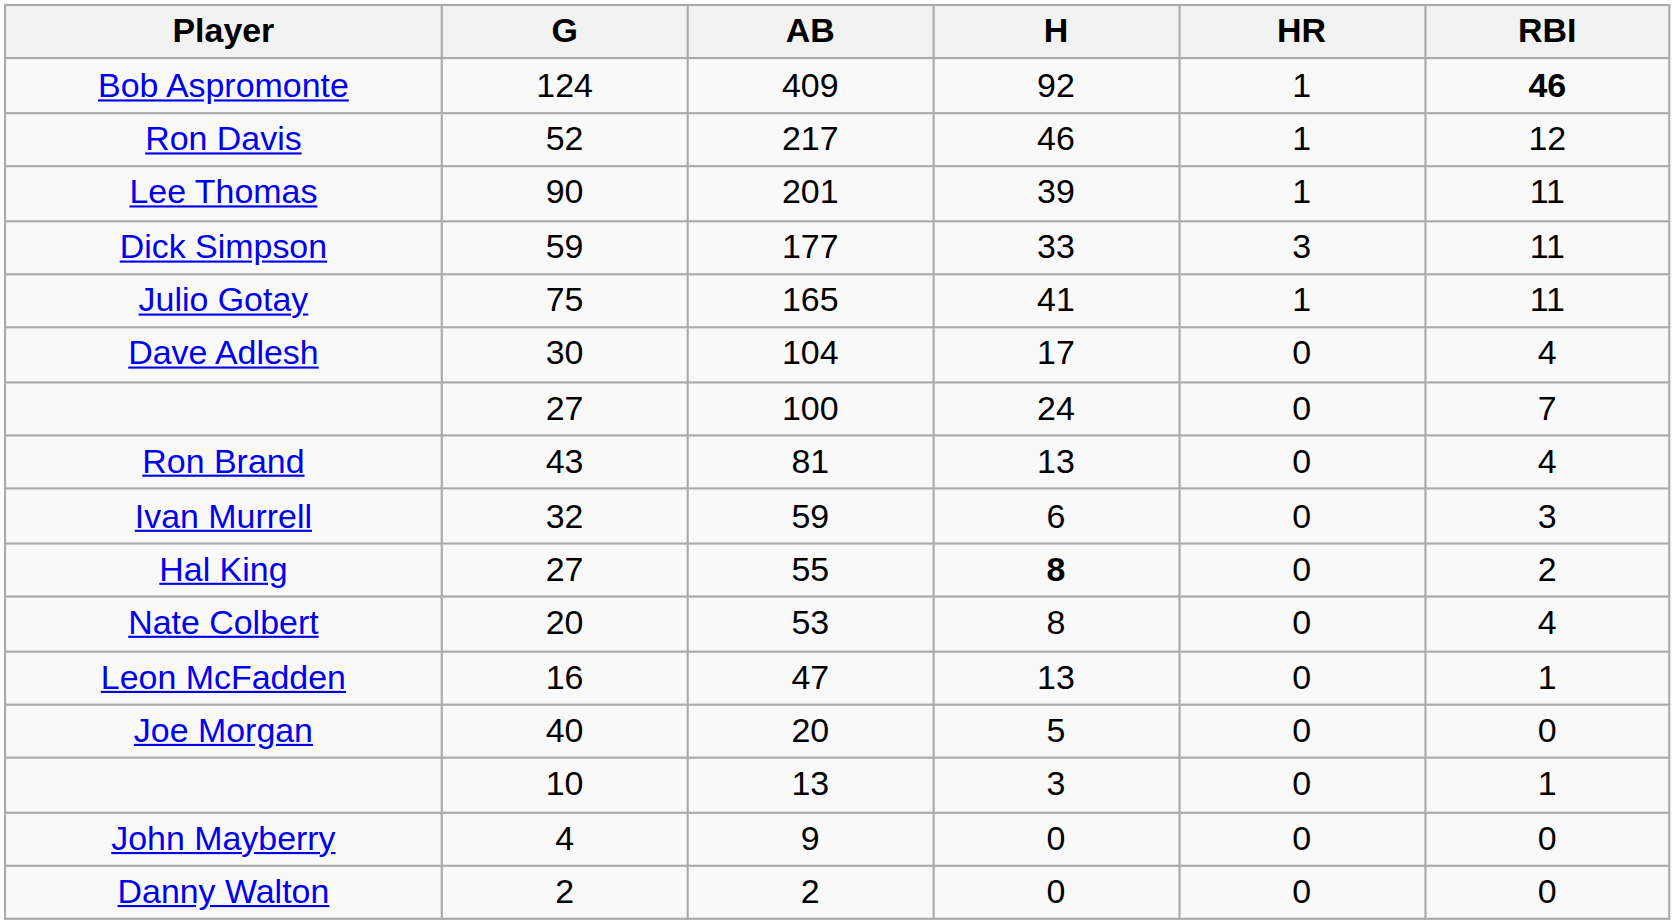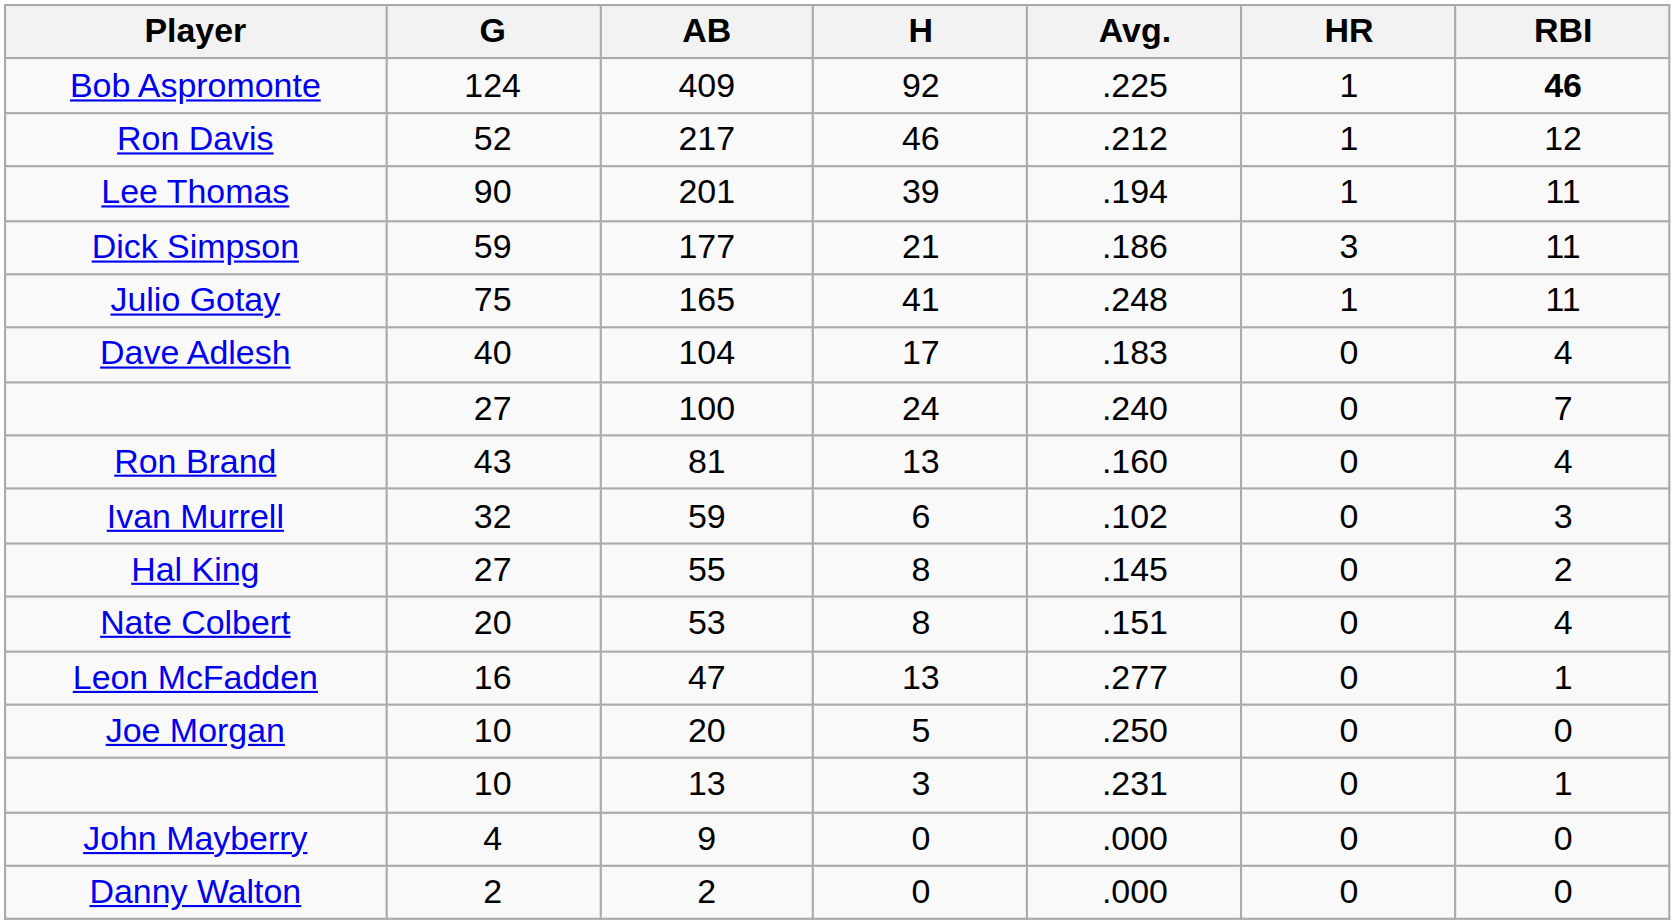+ column: Avg. | .225 | .212 | .194 | .186 | .248 | .183 | .240 | .160 | .102 | .145 | .151 | .277 | .250 | .231 | .000 | .000
Dick Simpson | H: 33 -> 21
Dave Adlesh | G: 30 -> 40
Hal King | H: bold -> normal
Joe Morgan | G: 40 -> 10
